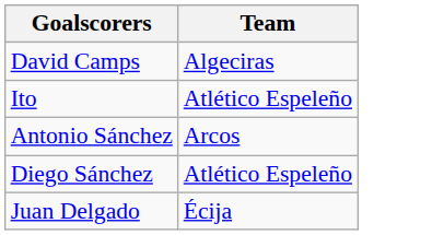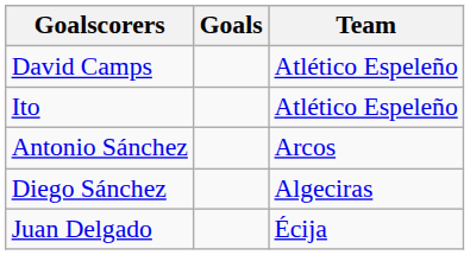+ column: Goals
David Camps | Team: Algeciras -> Atlético Espeleño
Diego Sánchez | Team: Atlético Espeleño -> Algeciras
